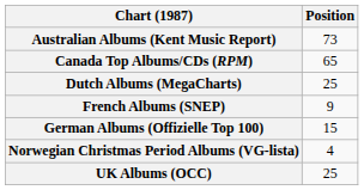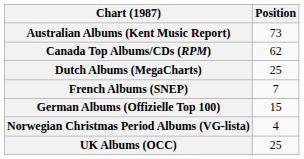Canada Top Albums/CDs (RPM) | Position: 65 -> 62
French Albums (SNEP) | Position: 9 -> 7
